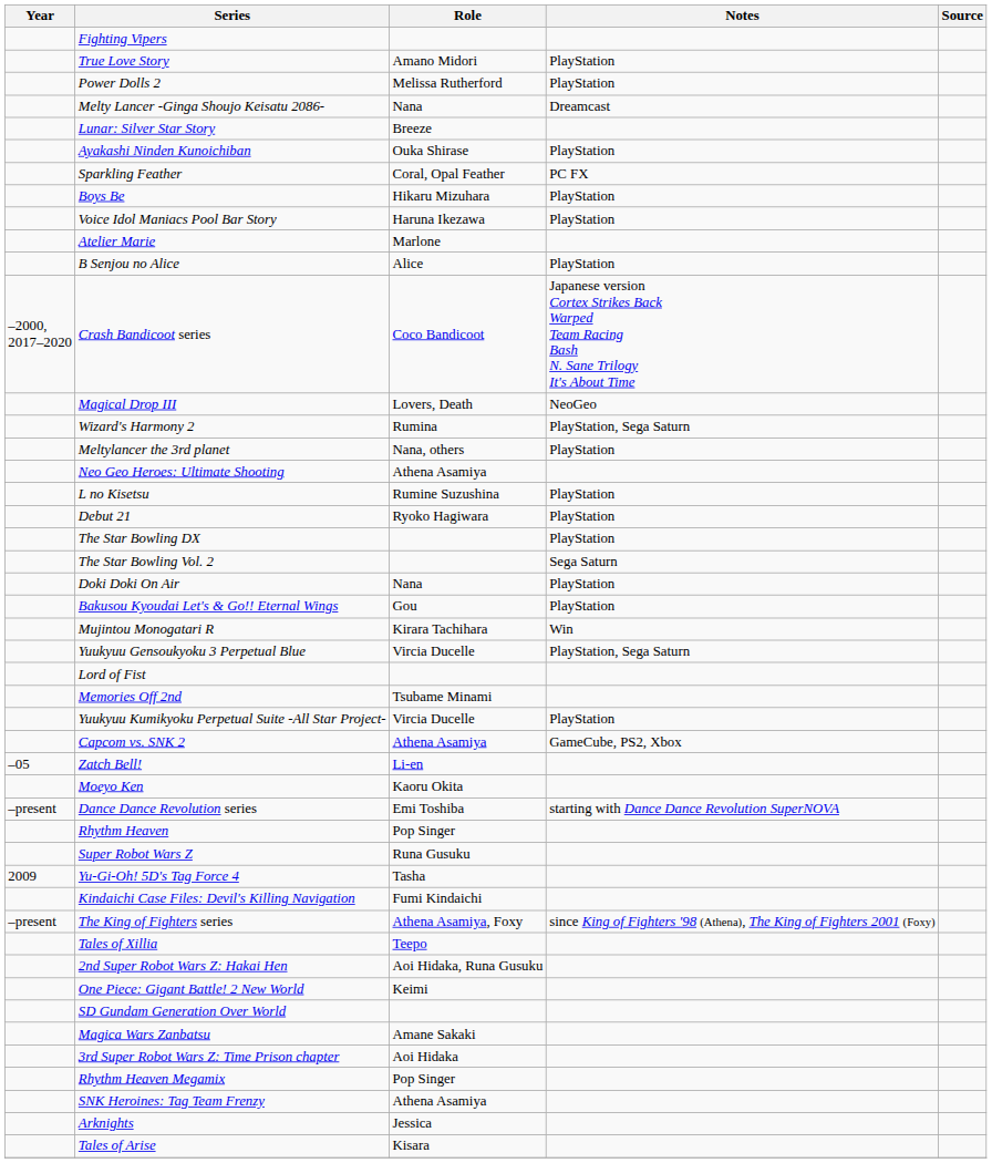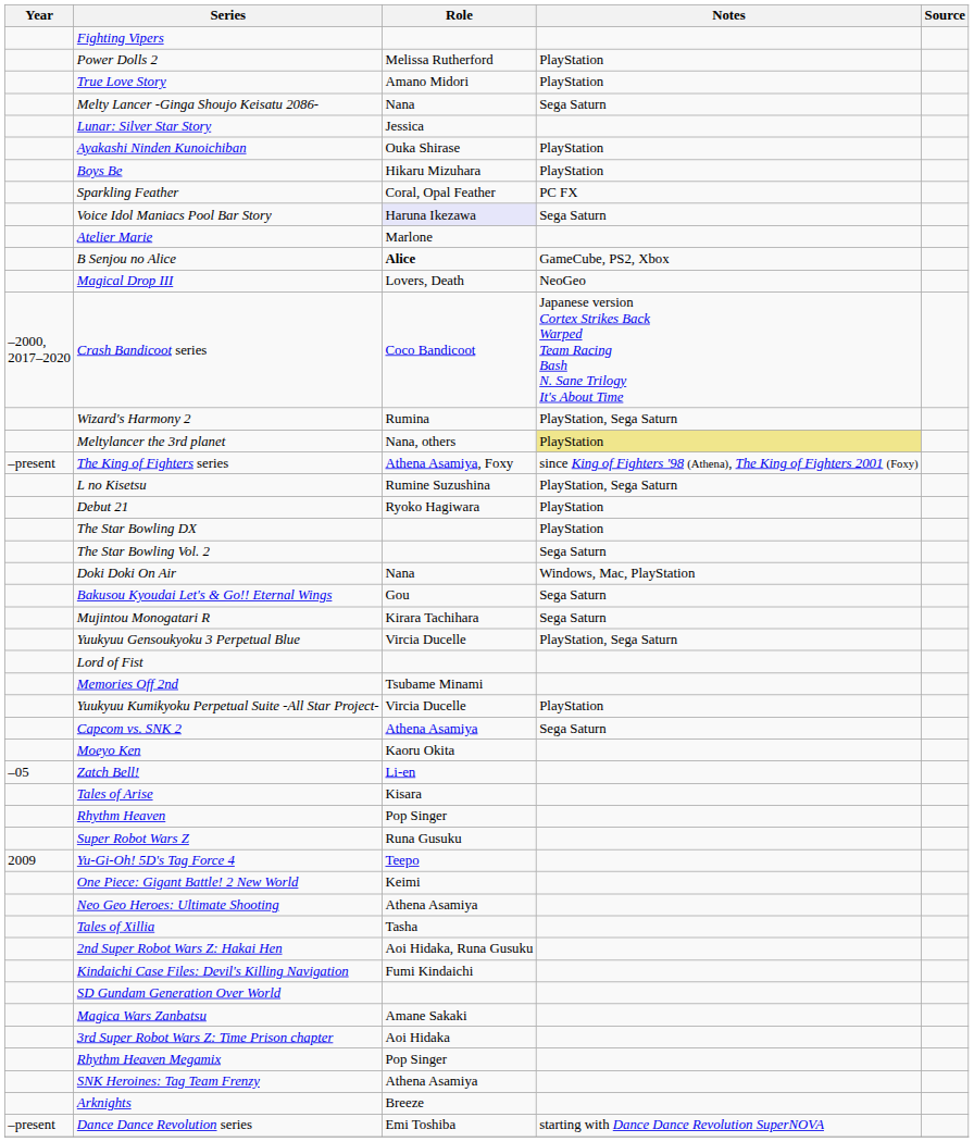rows swapped: Power Dolls 2 <-> True Love Story
Melty Lancer -Ginga Shoujo Keisatu 2086- | Notes: Dreamcast -> Sega Saturn
Lunar: Silver Star Story | Role: Breeze -> Jessica
rows swapped: Boys Be <-> Sparkling Feather
Voice Idol Maniacs Pool Bar Story | Role: no background -> lavender background
Voice Idol Maniacs Pool Bar Story | Notes: PlayStation -> Sega Saturn
B Senjou no Alice | Role: normal -> bold
B Senjou no Alice | Notes: PlayStation -> GameCube, PS2, Xbox
rows swapped: Crash Bandicoot series <-> Magical Drop III
Meltylancer the 3rd planet | Notes: no background -> khaki background
rows swapped: The King of Fighters series <-> Neo Geo Heroes: Ultimate Shooting
L no Kisetsu | Notes: PlayStation -> PlayStation, Sega Saturn
Doki Doki On Air | Notes: PlayStation -> Windows, Mac, PlayStation
Bakusou Kyoudai Let's & Go!! Eternal Wings | Notes: PlayStation -> Sega Saturn
Mujintou Monogatari R | Notes: Win -> Sega Saturn
Capcom vs. SNK 2 | Notes: GameCube, PS2, Xbox -> Sega Saturn
rows swapped: Moeyo Ken <-> Zatch Bell!
rows swapped: Dance Dance Revolution series <-> Tales of Arise
Yu-Gi-Oh! 5D's Tag Force 4 | Role: Tasha -> Teepo
rows swapped: Kindaichi Case Files: Devil's Killing Navigation <-> One Piece: Gigant Battle! 2 New World
Tales of Xillia | Role: Teepo -> Tasha
Arknights | Role: Jessica -> Breeze
